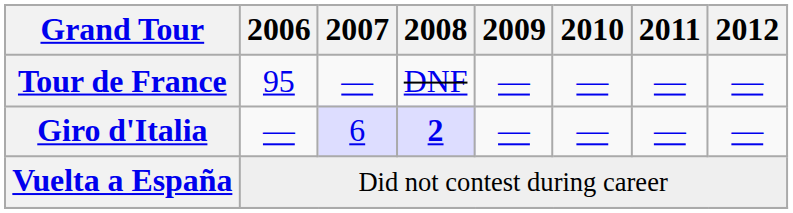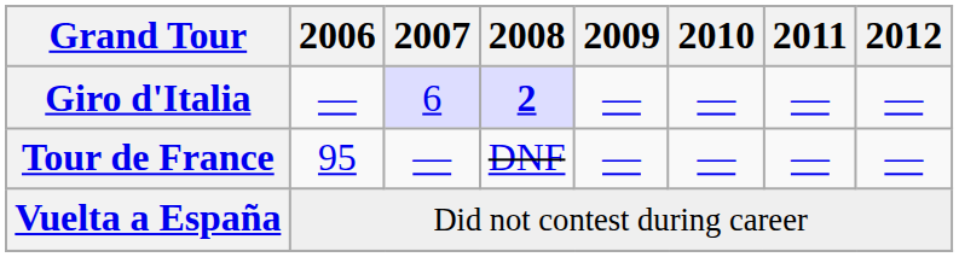rows swapped: Giro d'Italia <-> Tour de France
